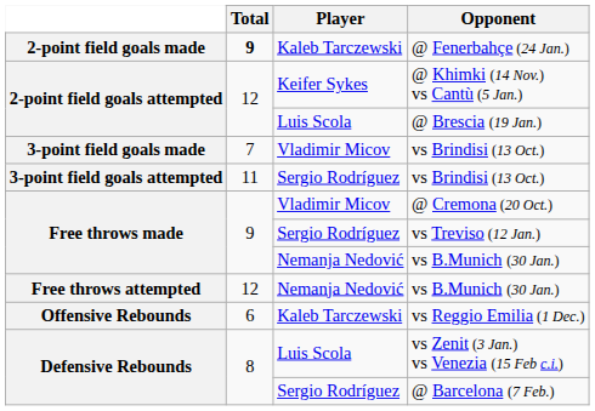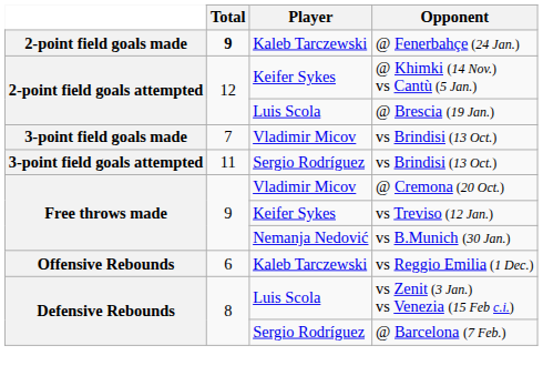vs Treviso (12 Jan.) | Player: Sergio Rodríguez -> Keifer Sykes
- row: Free throws attempted | 12 | Nemanja Nedović | vs B.Munich (30 Jan.)
